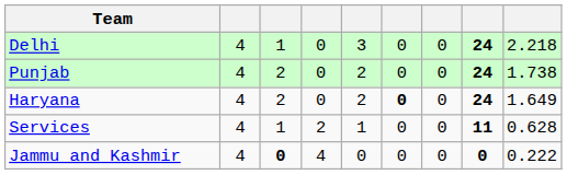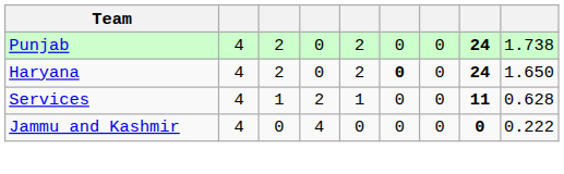- row: Delhi | 4 | 1 | 0 | 3 | 0 | 0 | 24 | 2.218
Haryana | column 9: 1.649 -> 1.650
Jammu and Kashmir | column 3: bold -> normal
